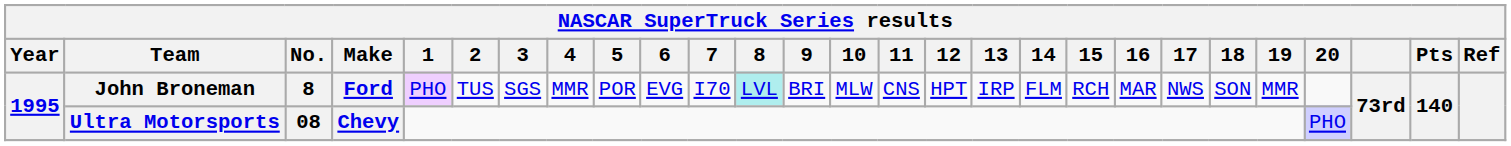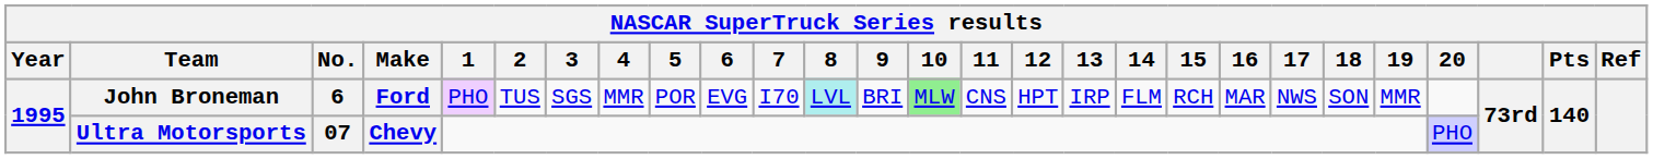John Broneman | No.: 8 -> 6
John Broneman | 10: no background -> lightgreen background
Ultra Motorsports | No.: 08 -> 07
